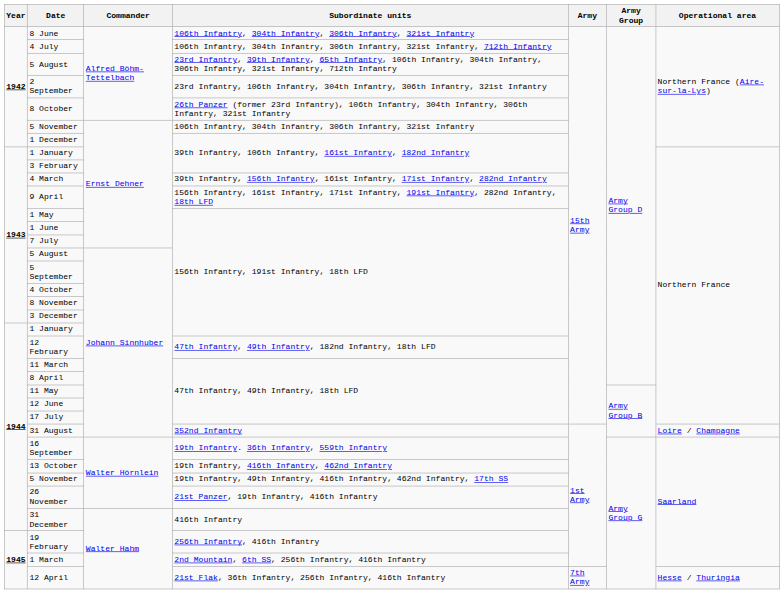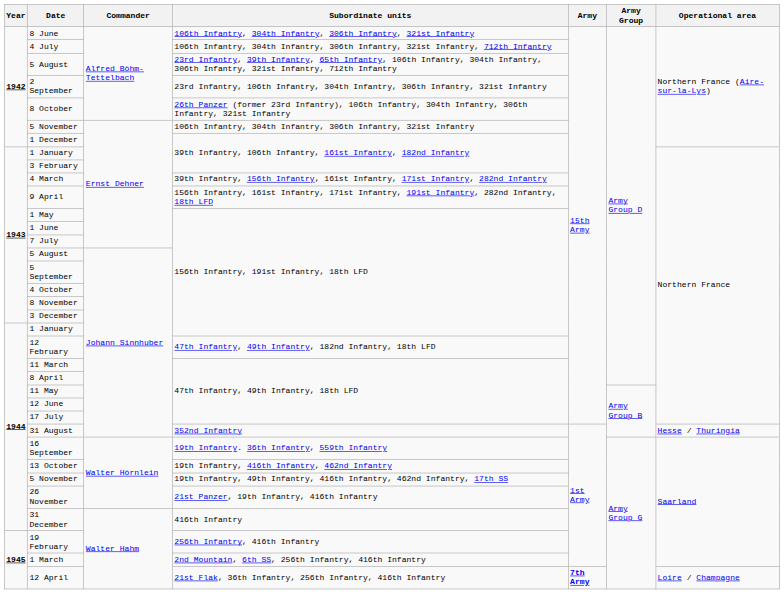31 August | Operational area: Loire / Champagne -> Hesse / Thuringia
12 April | Army: normal -> bold
12 April | Operational area: Hesse / Thuringia -> Loire / Champagne
